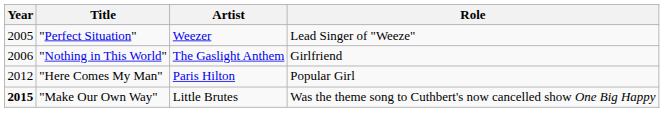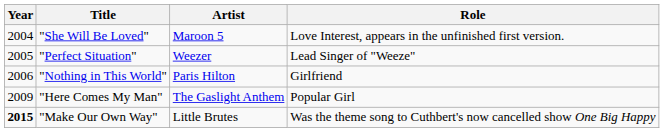+ row: 2004 | "She Will Be Loved" | Maroon 5 | Love Interest, appears in the unfinished first version.
"Nothing in This World" | Artist: The Gaslight Anthem -> Paris Hilton
"Here Comes My Man" | Year: 2012 -> 2009
"Here Comes My Man" | Artist: Paris Hilton -> The Gaslight Anthem
